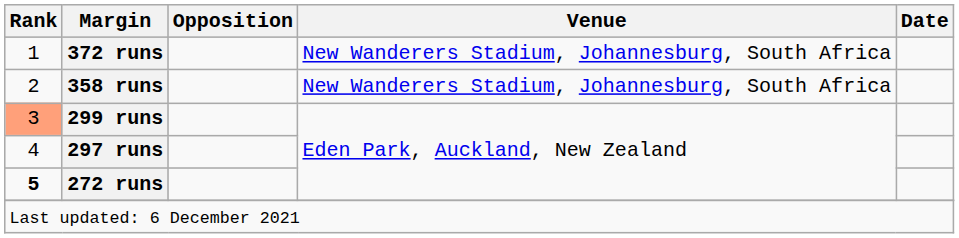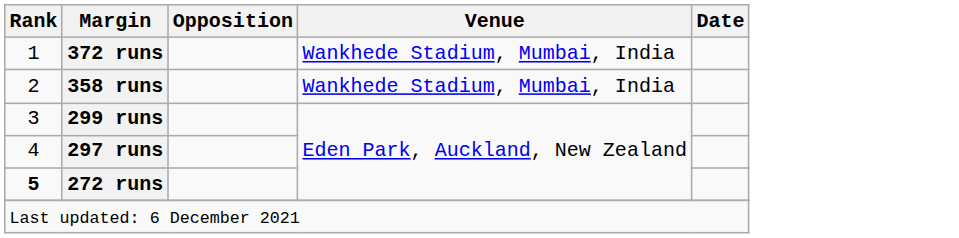372 runs | Venue: New Wanderers Stadium, Johannesburg, South Africa -> Wankhede Stadium, Mumbai, India
358 runs | Venue: New Wanderers Stadium, Johannesburg, South Africa -> Wankhede Stadium, Mumbai, India
299 runs | Rank: lightsalmon background -> no background
